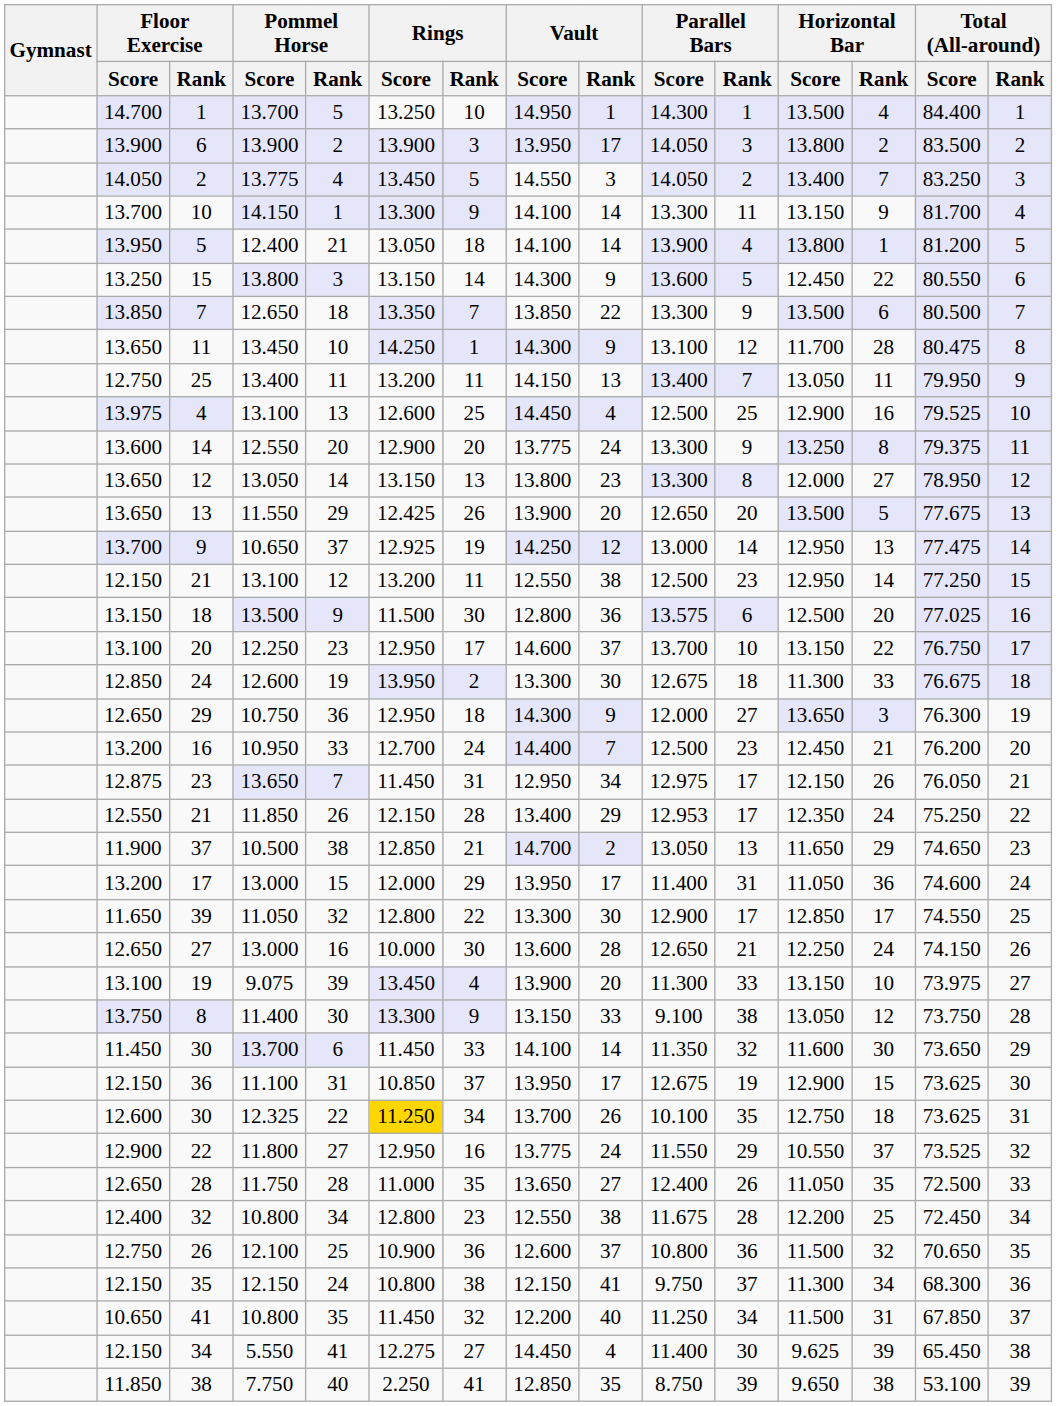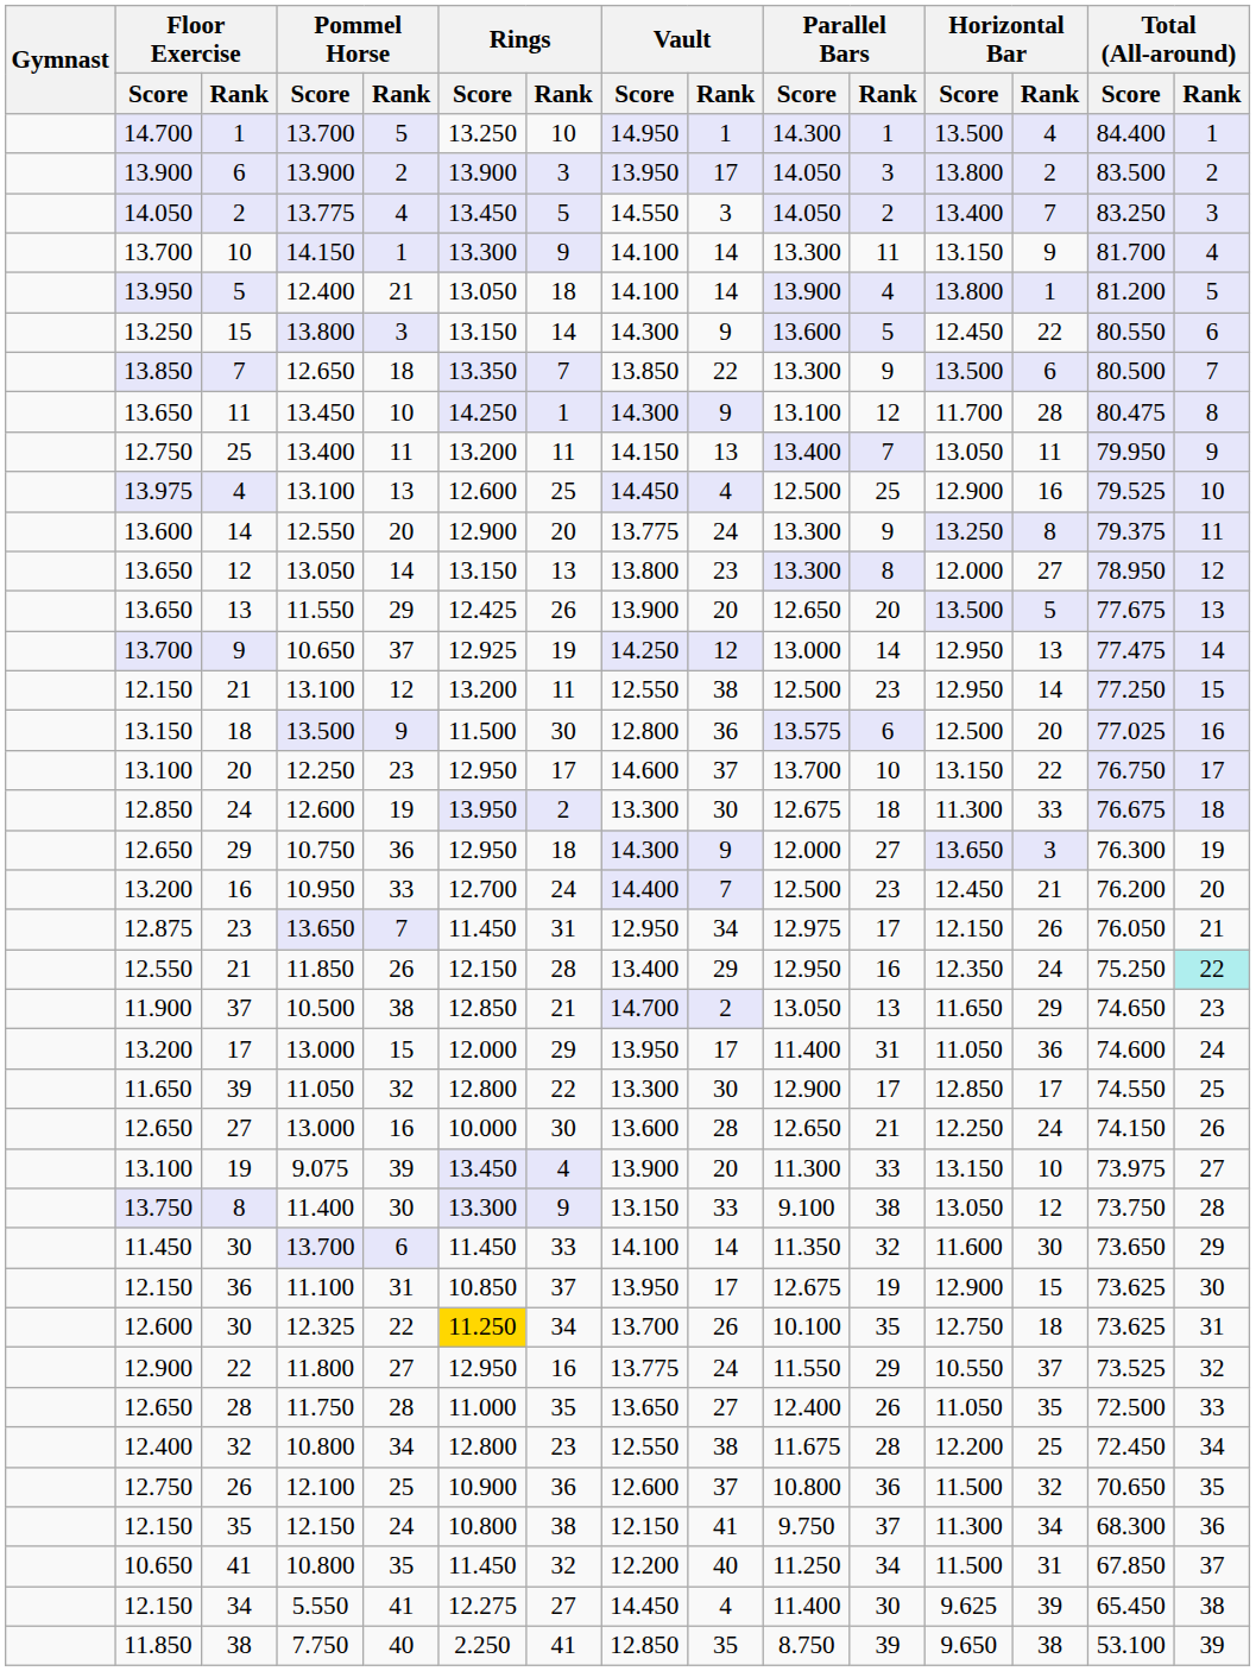21 / 11.850 | Parallel Bars / Score: 12.953 -> 12.950
21 / 11.850 | Parallel Bars / Rank: 17 -> 16
21 / 11.850 | Total (All-around) / Rank: no background -> paleturquoise background
